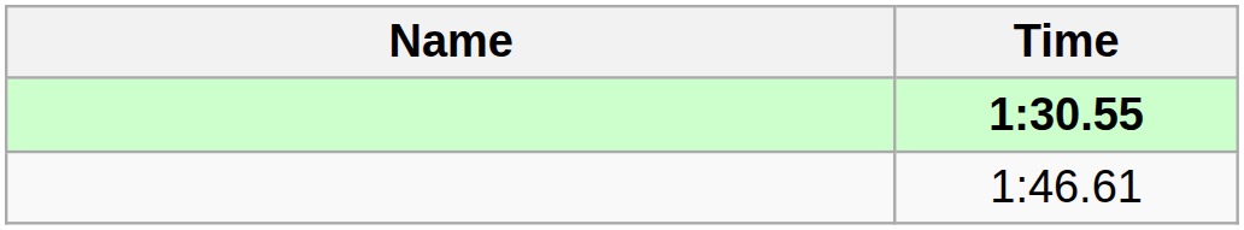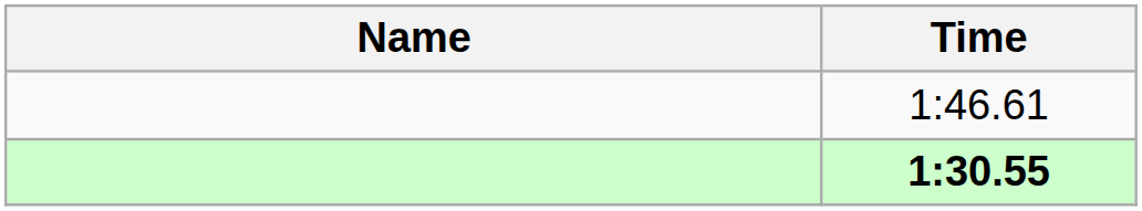rows swapped: 1:30.55 <-> 1:46.61
